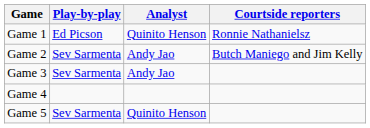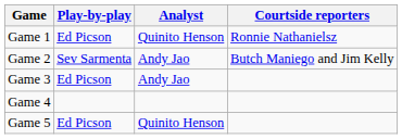Game 3 | Play-by-play: Sev Sarmenta -> Ed Picson
Game 5 | Play-by-play: Sev Sarmenta -> Ed Picson
